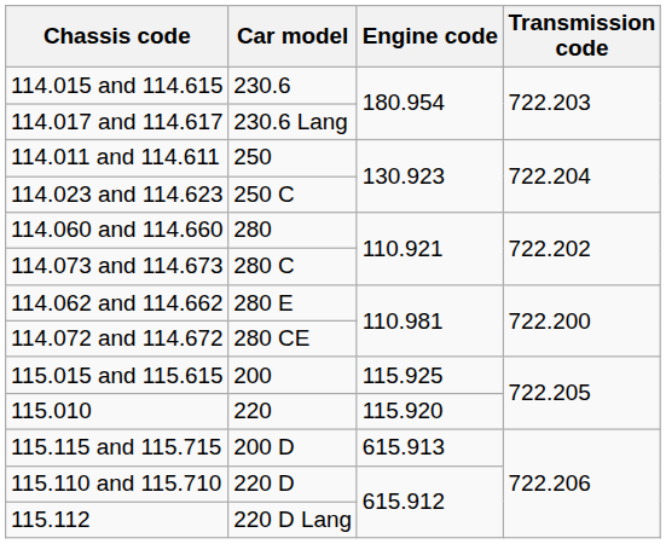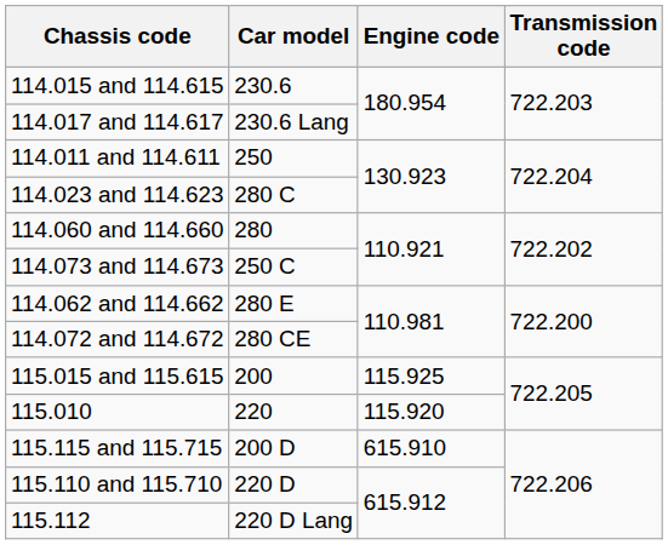114.023 and 114.623 | Car model: 250 C -> 280 C
114.073 and 114.673 | Car model: 280 C -> 250 C
115.115 and 115.715 | Engine code: 615.913 -> 615.910
